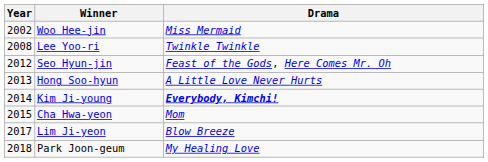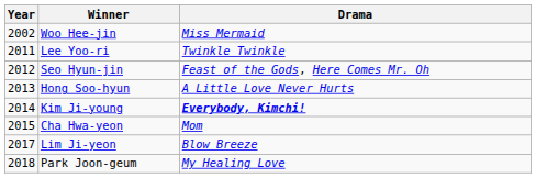Lee Yoo-ri | Year: 2008 -> 2011
